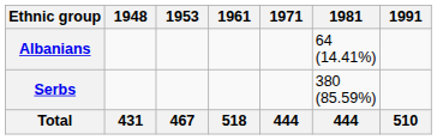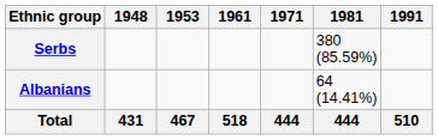rows swapped: Serbs <-> Albanians
